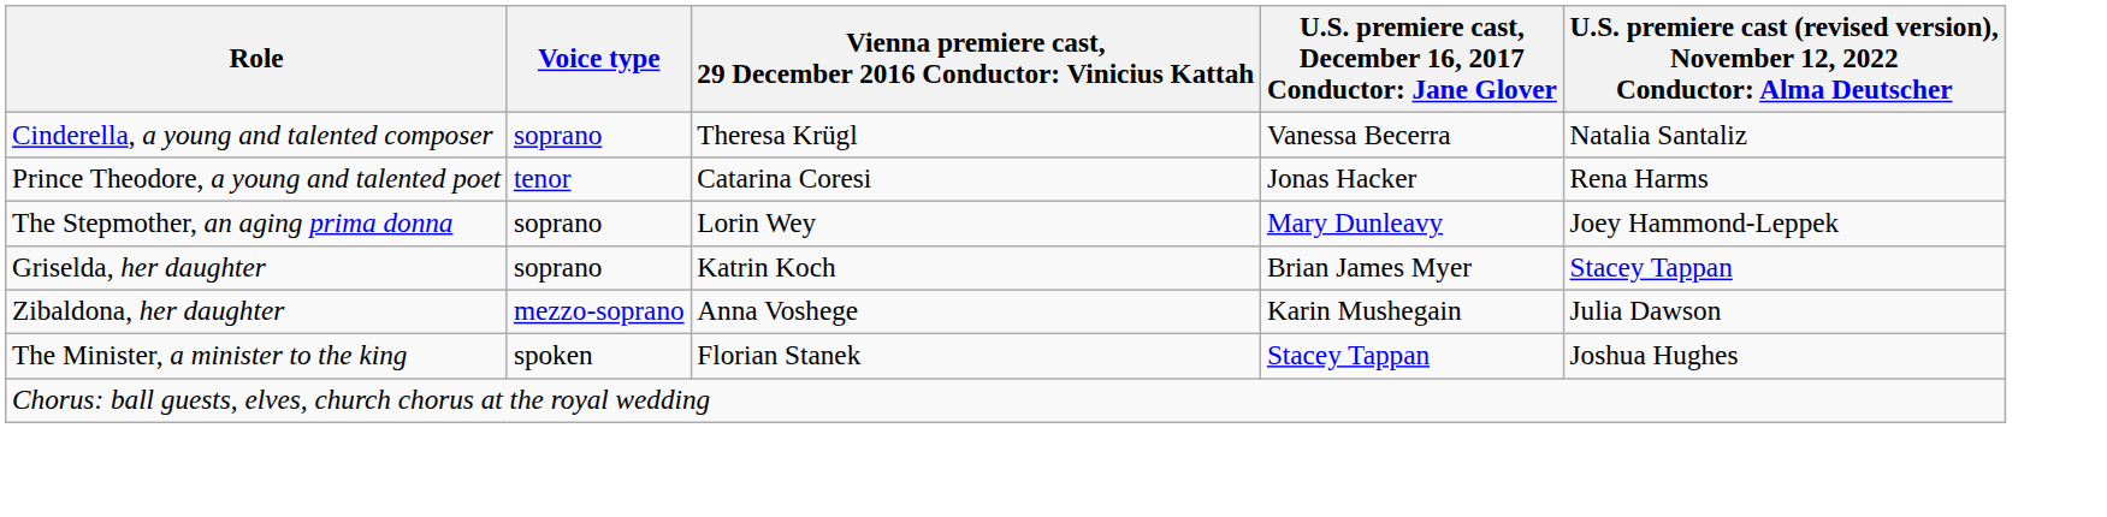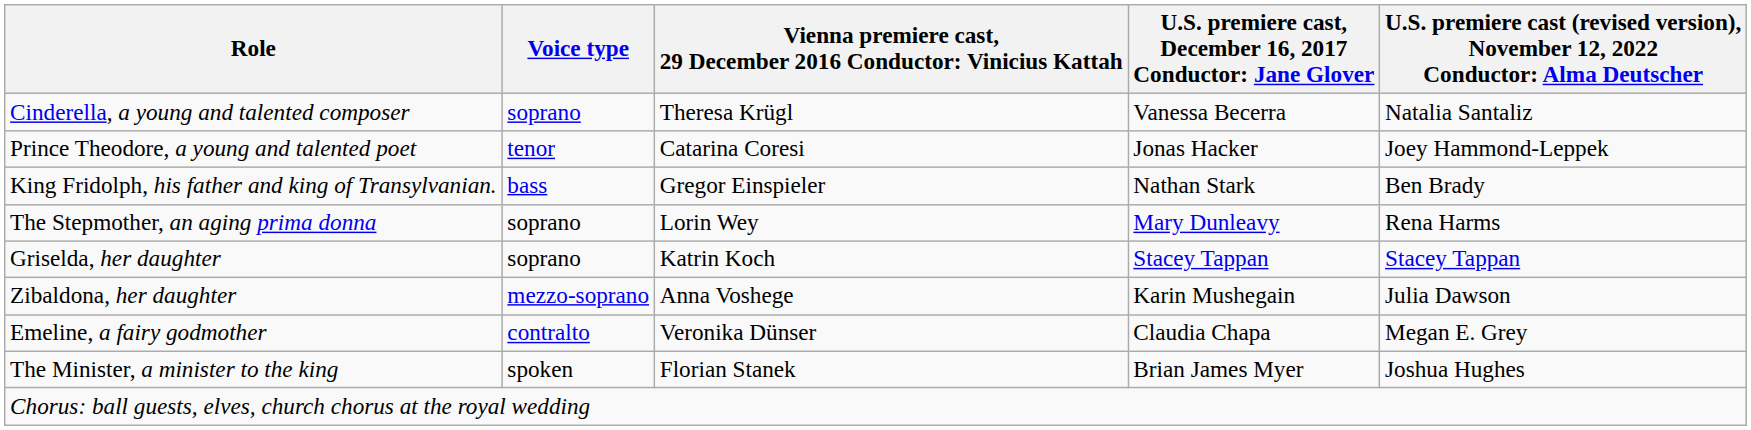Prince Theodore, a young and talented poet | column 5: Rena Harms -> Joey Hammond-Leppek
+ row: King Fridolph, his father and king of Transylvanian. | bass | Gregor Einspieler | Nathan Stark | Ben Brady
The Stepmother, an aging prima donna | column 5: Joey Hammond-Leppek -> Rena Harms
Griselda, her daughter | column 4: Brian James Myer -> Stacey Tappan
+ row: Emeline, a fairy godmother | contralto | Veronika Dünser | Claudia Chapa | Megan E. Grey
The Minister, a minister to the king | column 4: Stacey Tappan -> Brian James Myer
